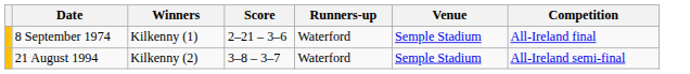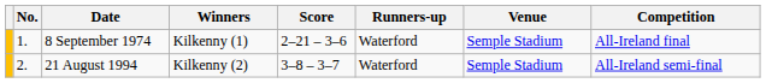+ column: No. | 1. | 2.
